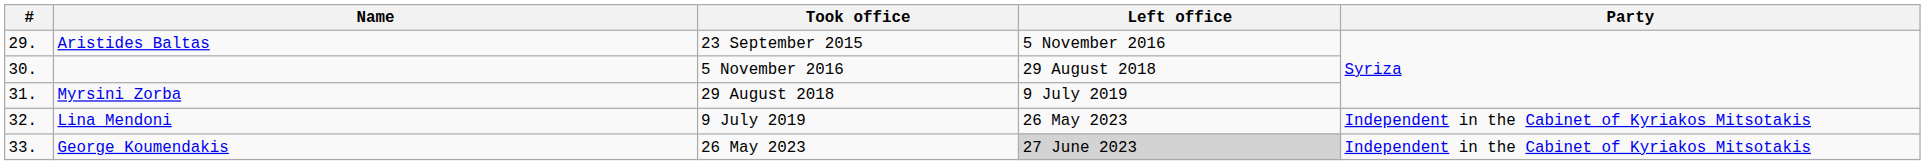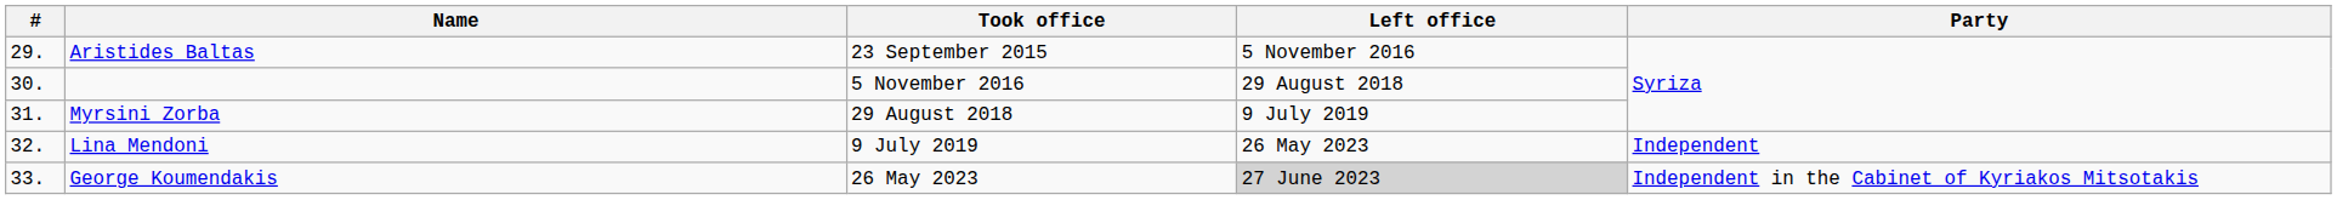Lina Mendoni | Party: Independent in the Cabinet of Kyriakos Mitsotakis -> Independent
